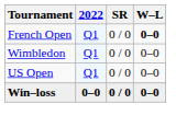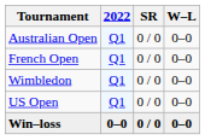+ row: Australian Open | Q1 | 0 / 0 | 0–0
French Open | W–L: bold -> normal
